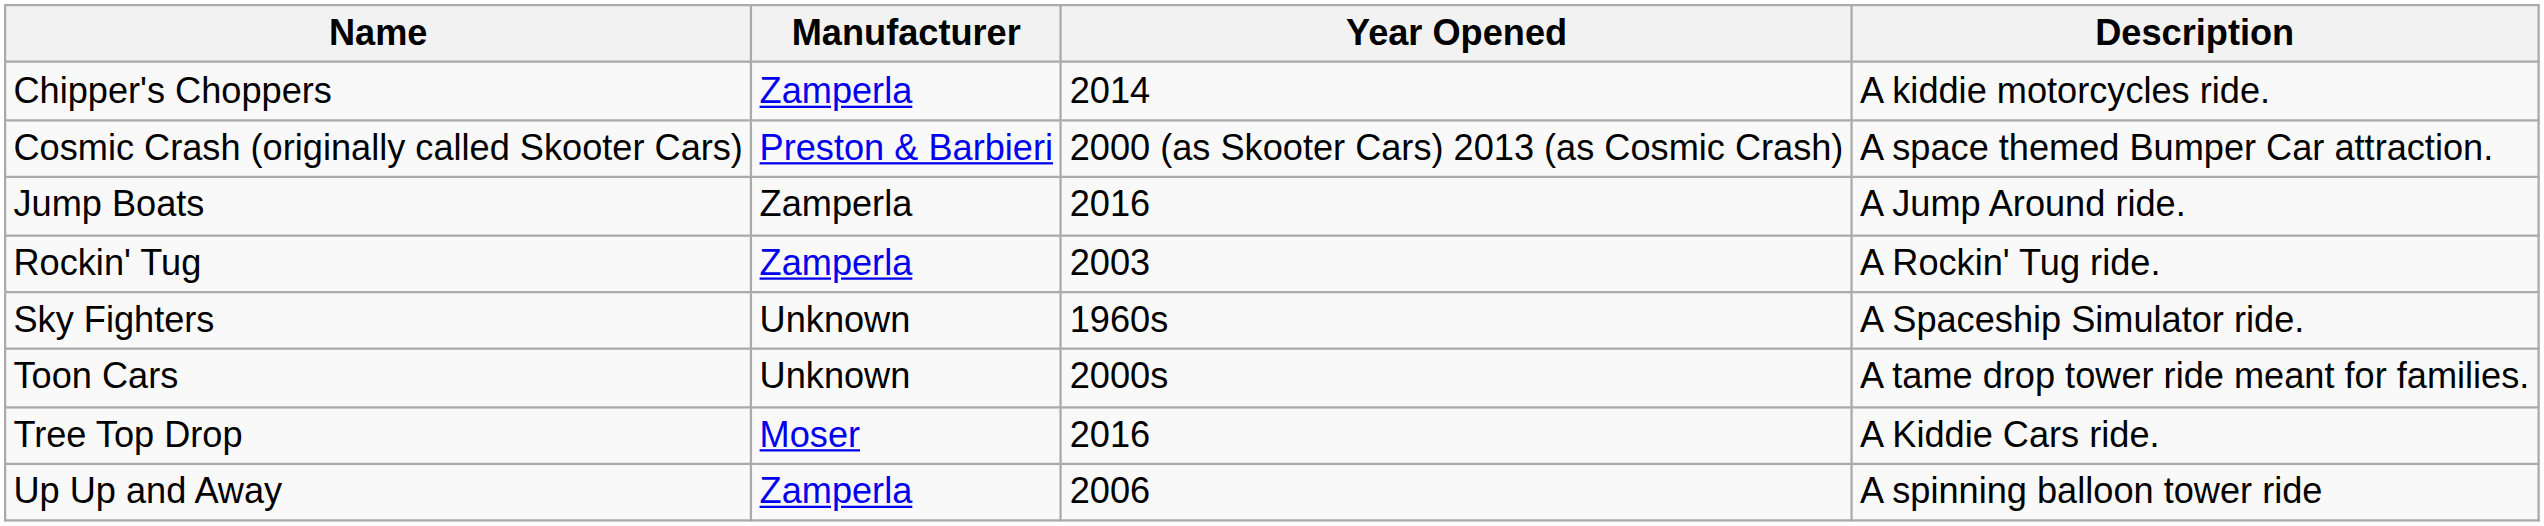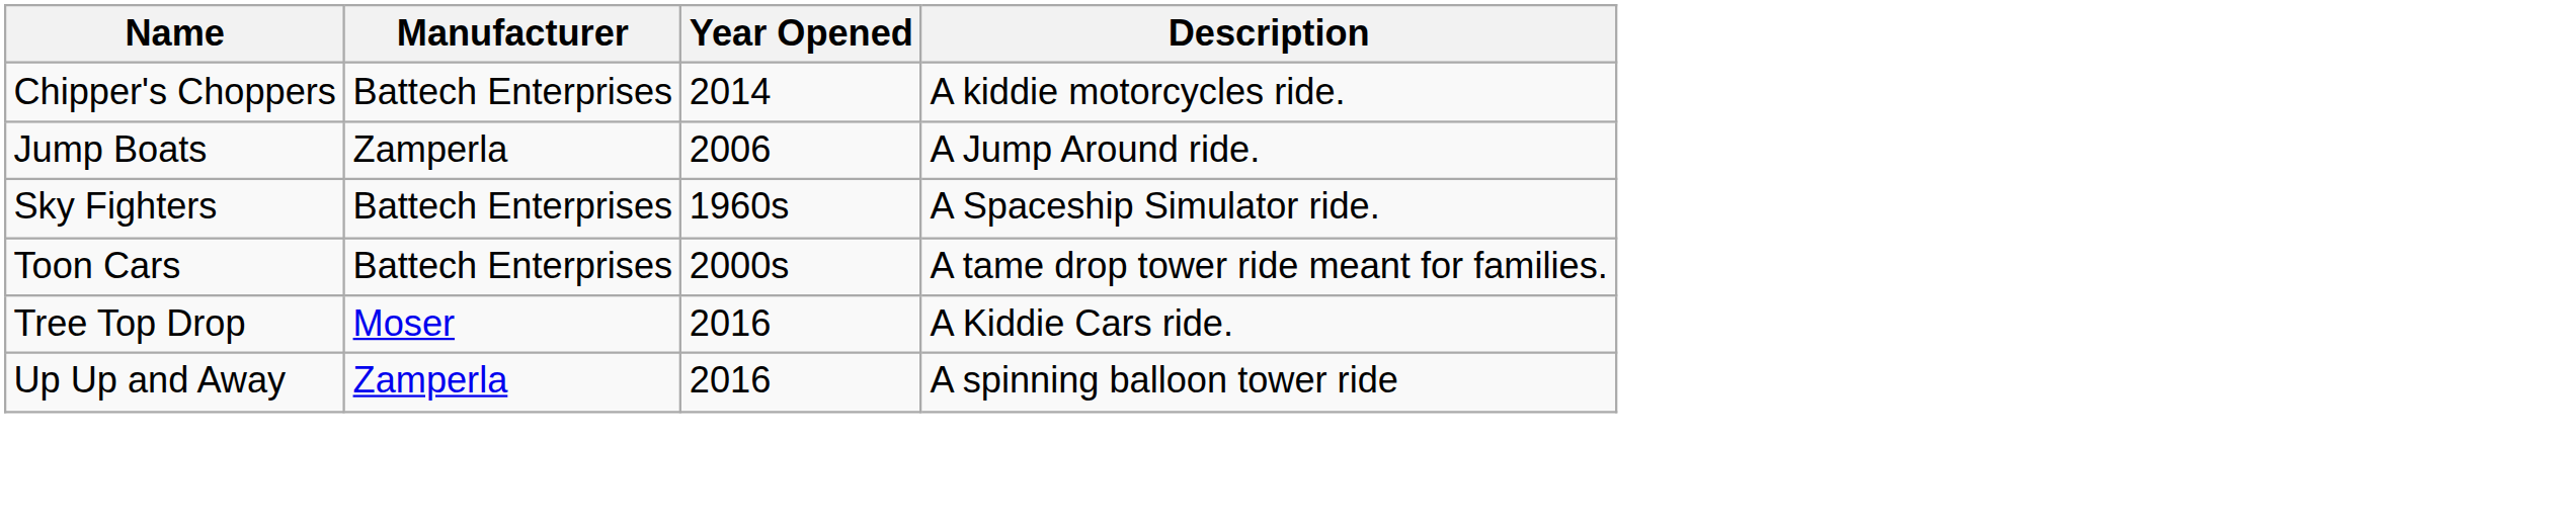Chipper's Choppers | Manufacturer: Zamperla -> Battech Enterprises
- row: Cosmic Crash (originally called Skooter Cars) | Preston & Barbieri | 2000 (as Skooter Cars) 2013 (as Cosmic Crash) | A space themed Bumper Car attraction.
Jump Boats | Year Opened: 2016 -> 2006
- row: Rockin' Tug | Zamperla | 2003 | A Rockin' Tug ride.
Sky Fighters | Manufacturer: Unknown -> Battech Enterprises
Toon Cars | Manufacturer: Unknown -> Battech Enterprises
Up Up and Away | Year Opened: 2006 -> 2016
